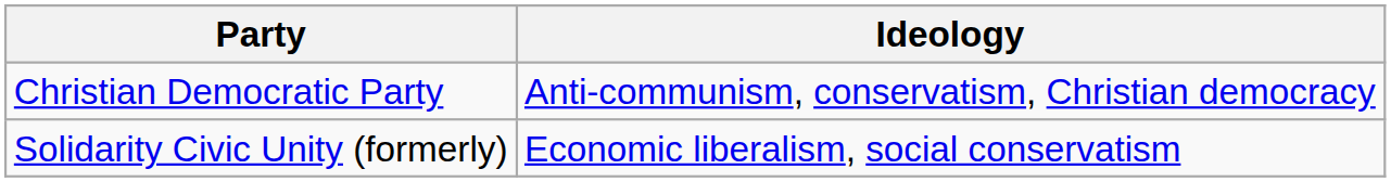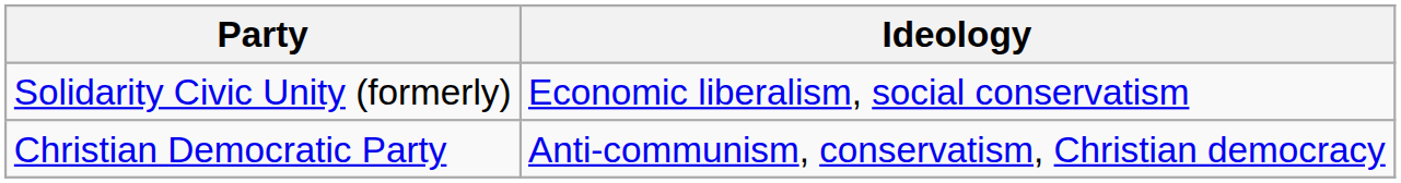rows swapped: Christian Democratic Party <-> Solidarity Civic Unity (formerly)
